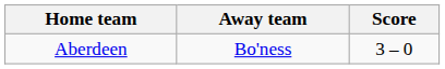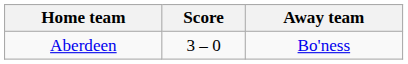columns swapped: Score <-> Away team
